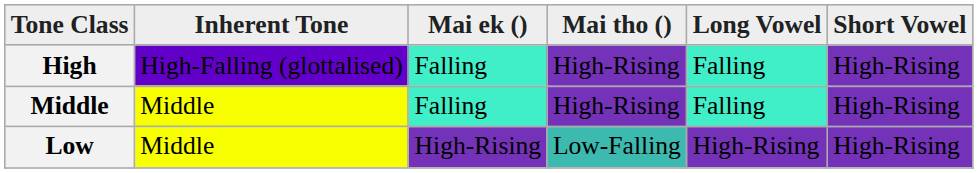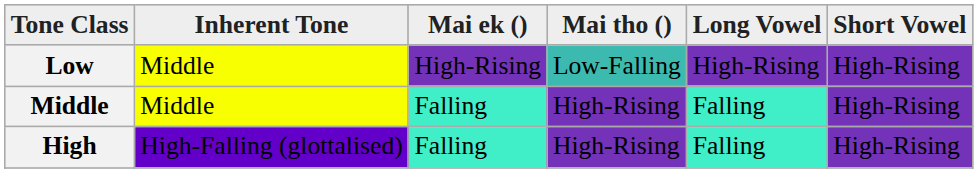rows swapped: High <-> Low
